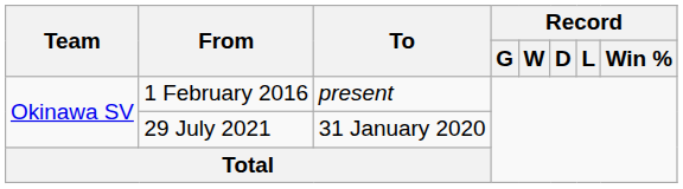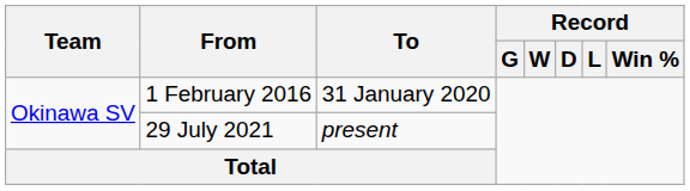1 February 2016 | To: present -> 31 January 2020
29 July 2021 | To: 31 January 2020 -> present
